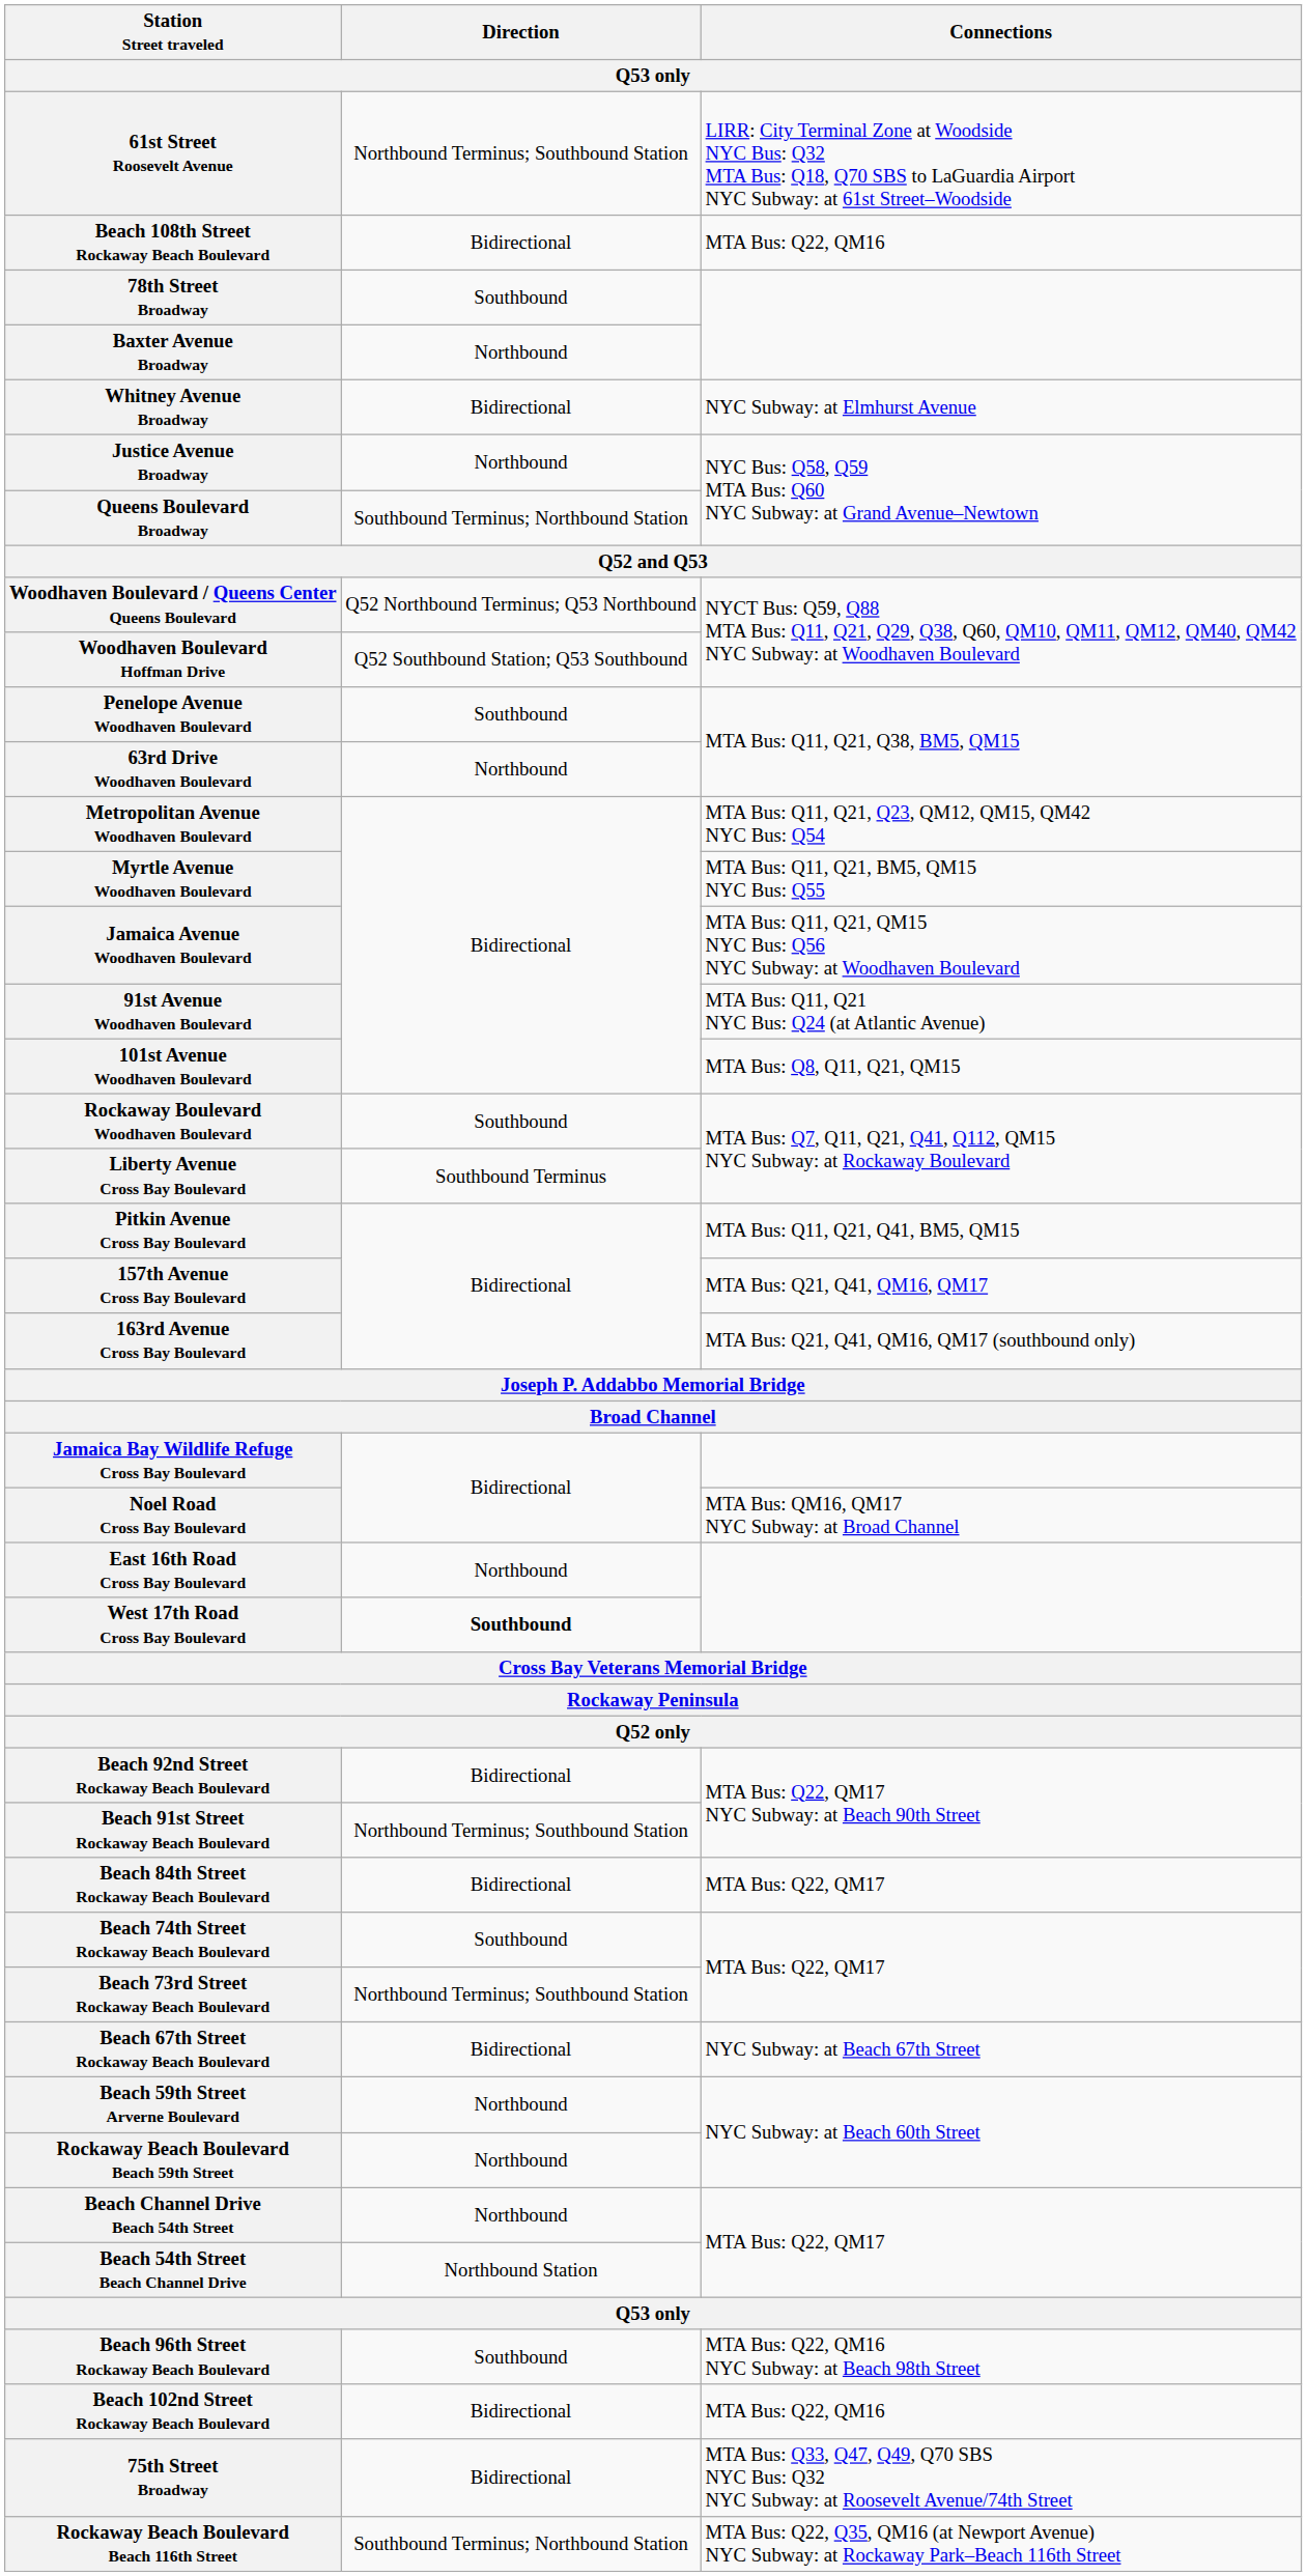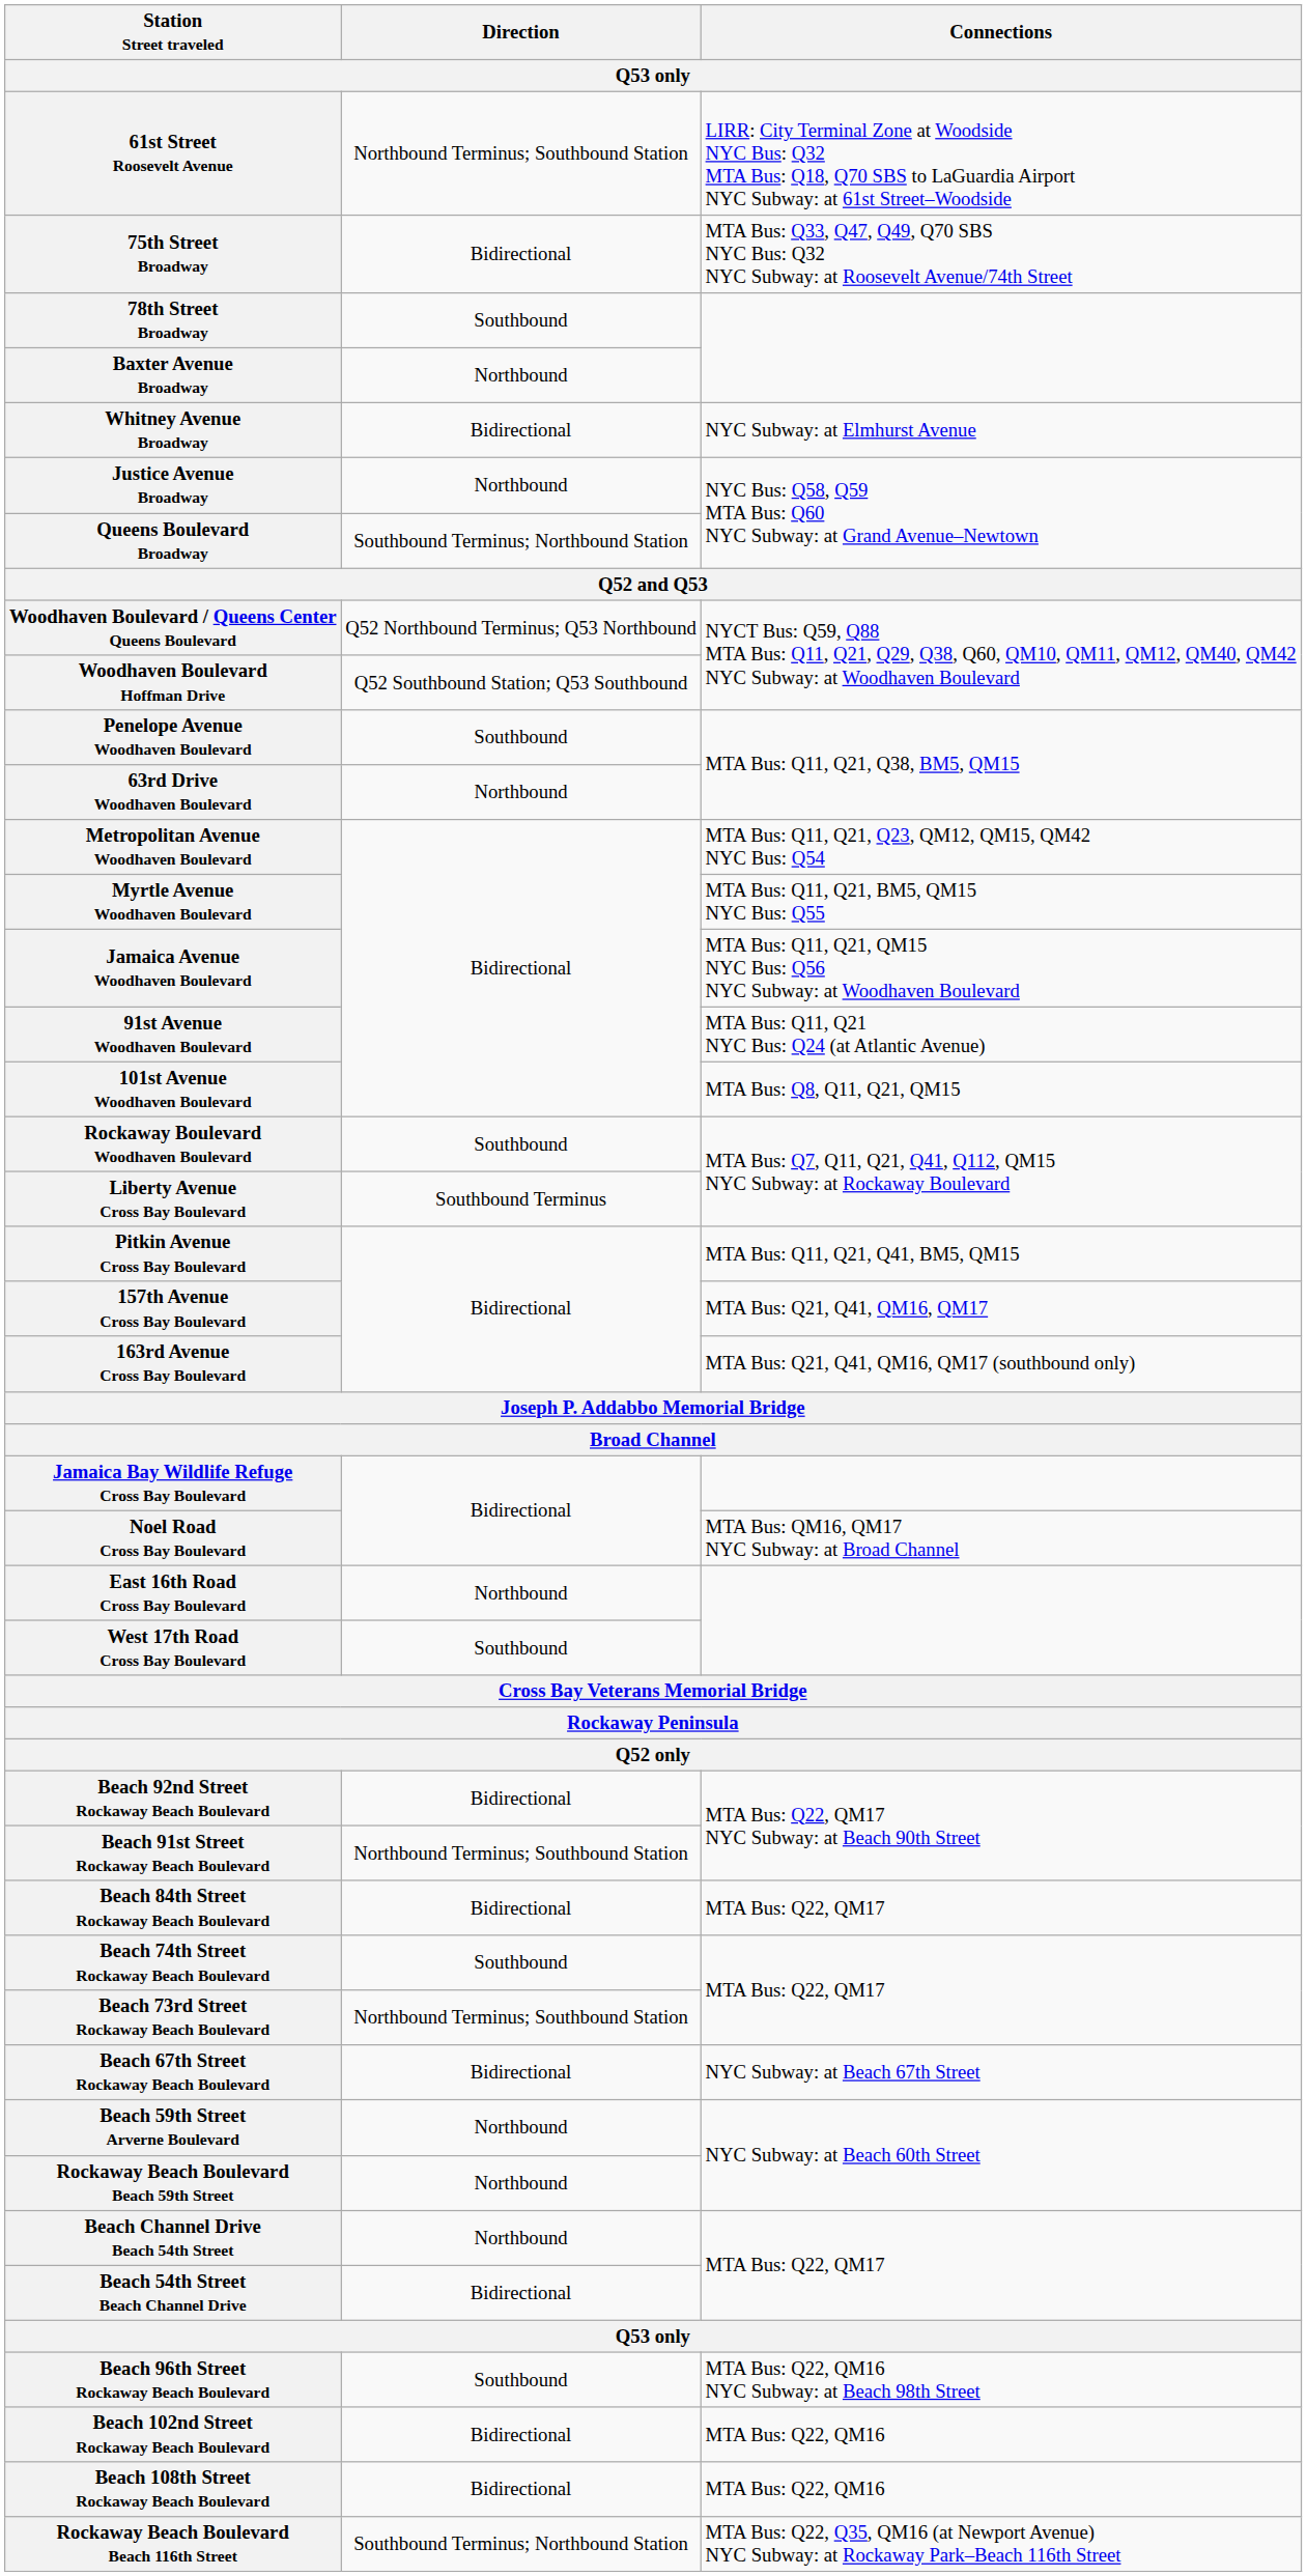rows swapped: 75th Street Broadway <-> Beach 108th Street Rockaway Beach Boulevard
West 17th Road Cross Bay Boulevard | Direction: bold -> normal
Beach 54th Street Beach Channel Drive | Direction: Northbound Station -> Bidirectional
